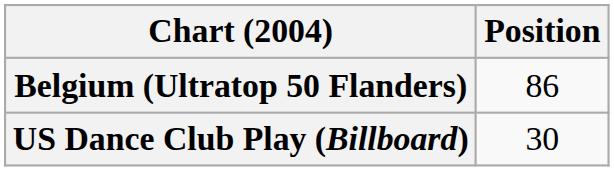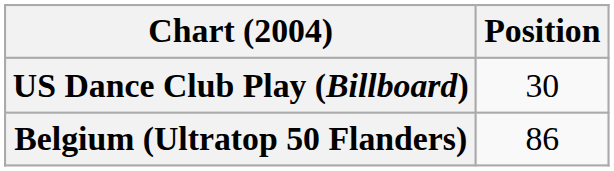rows swapped: Belgium (Ultratop 50 Flanders) <-> US Dance Club Play (Billboard)
